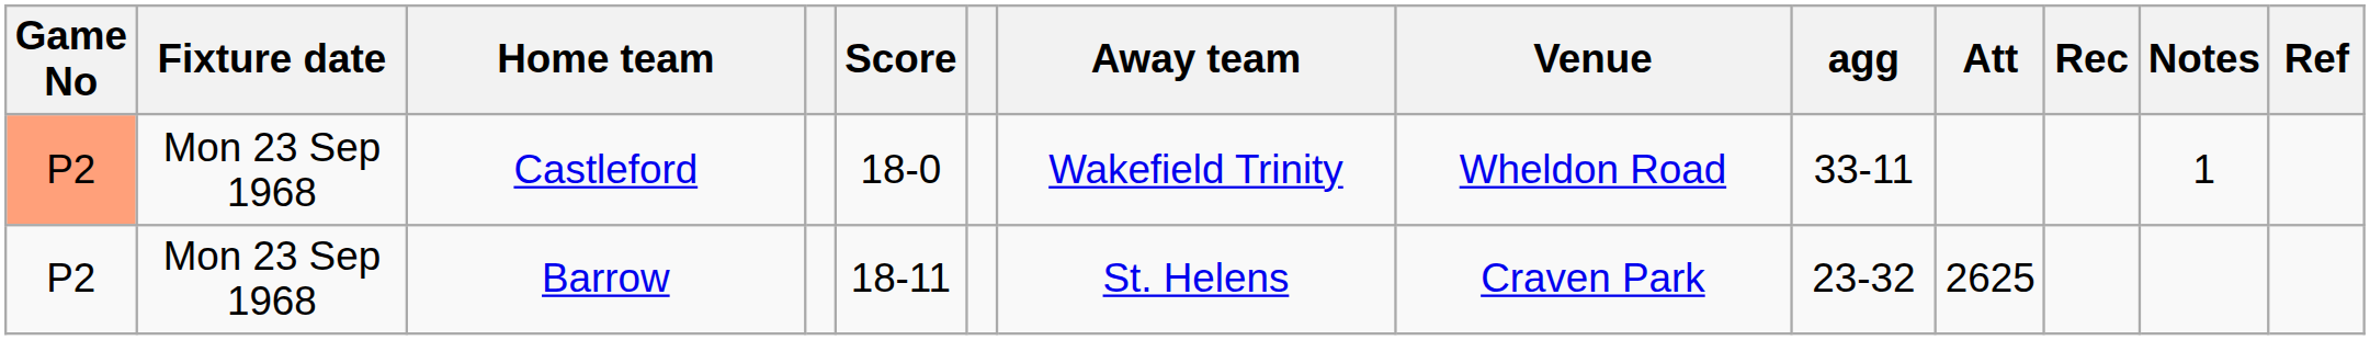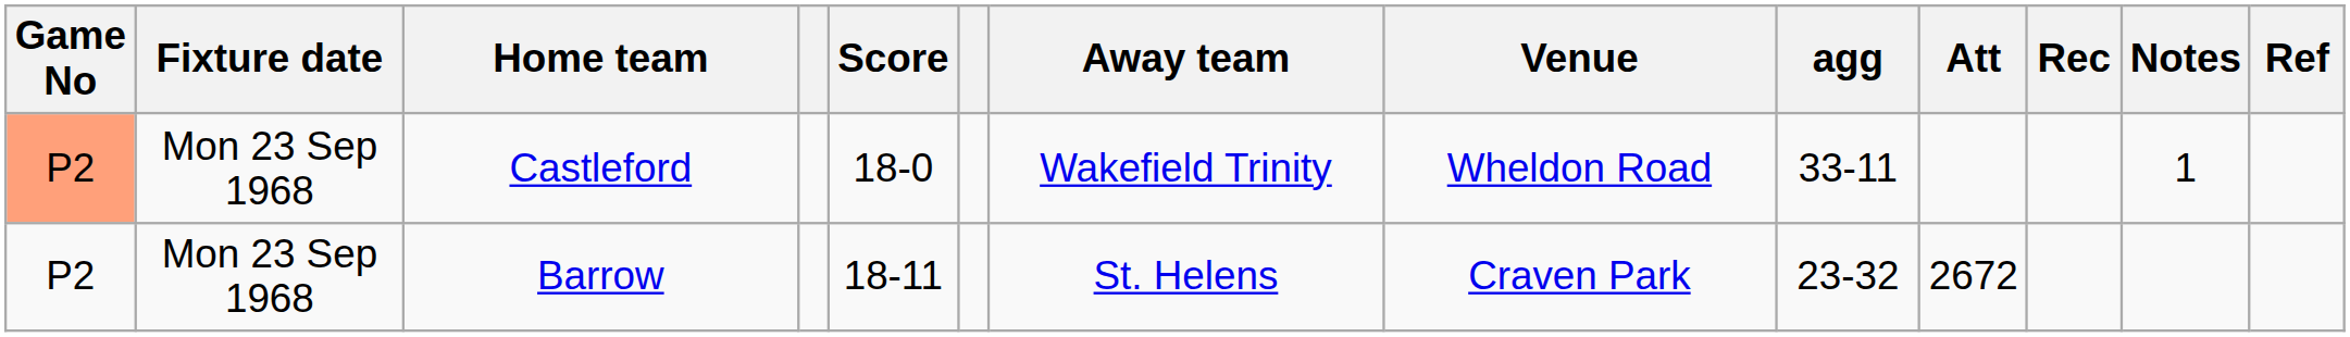Barrow | Att: 2625 -> 2672
